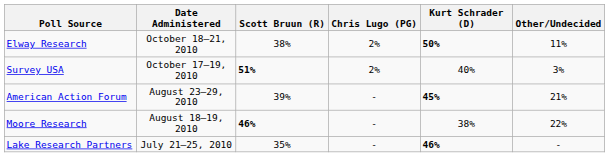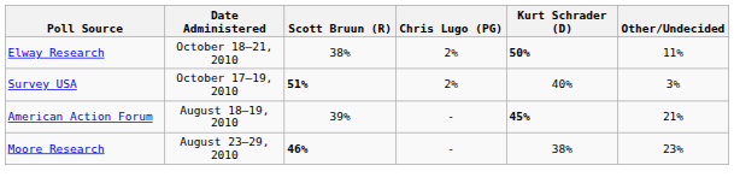American Action Forum | Date Administered: August 23–29, 2010 -> August 18–19, 2010
Moore Research | Date Administered: August 18–19, 2010 -> August 23–29, 2010
Moore Research | Other/Undecided: 22% -> 23%
- row: Lake Research Partners | July 21–25, 2010 | 35% | - | 46% | -
